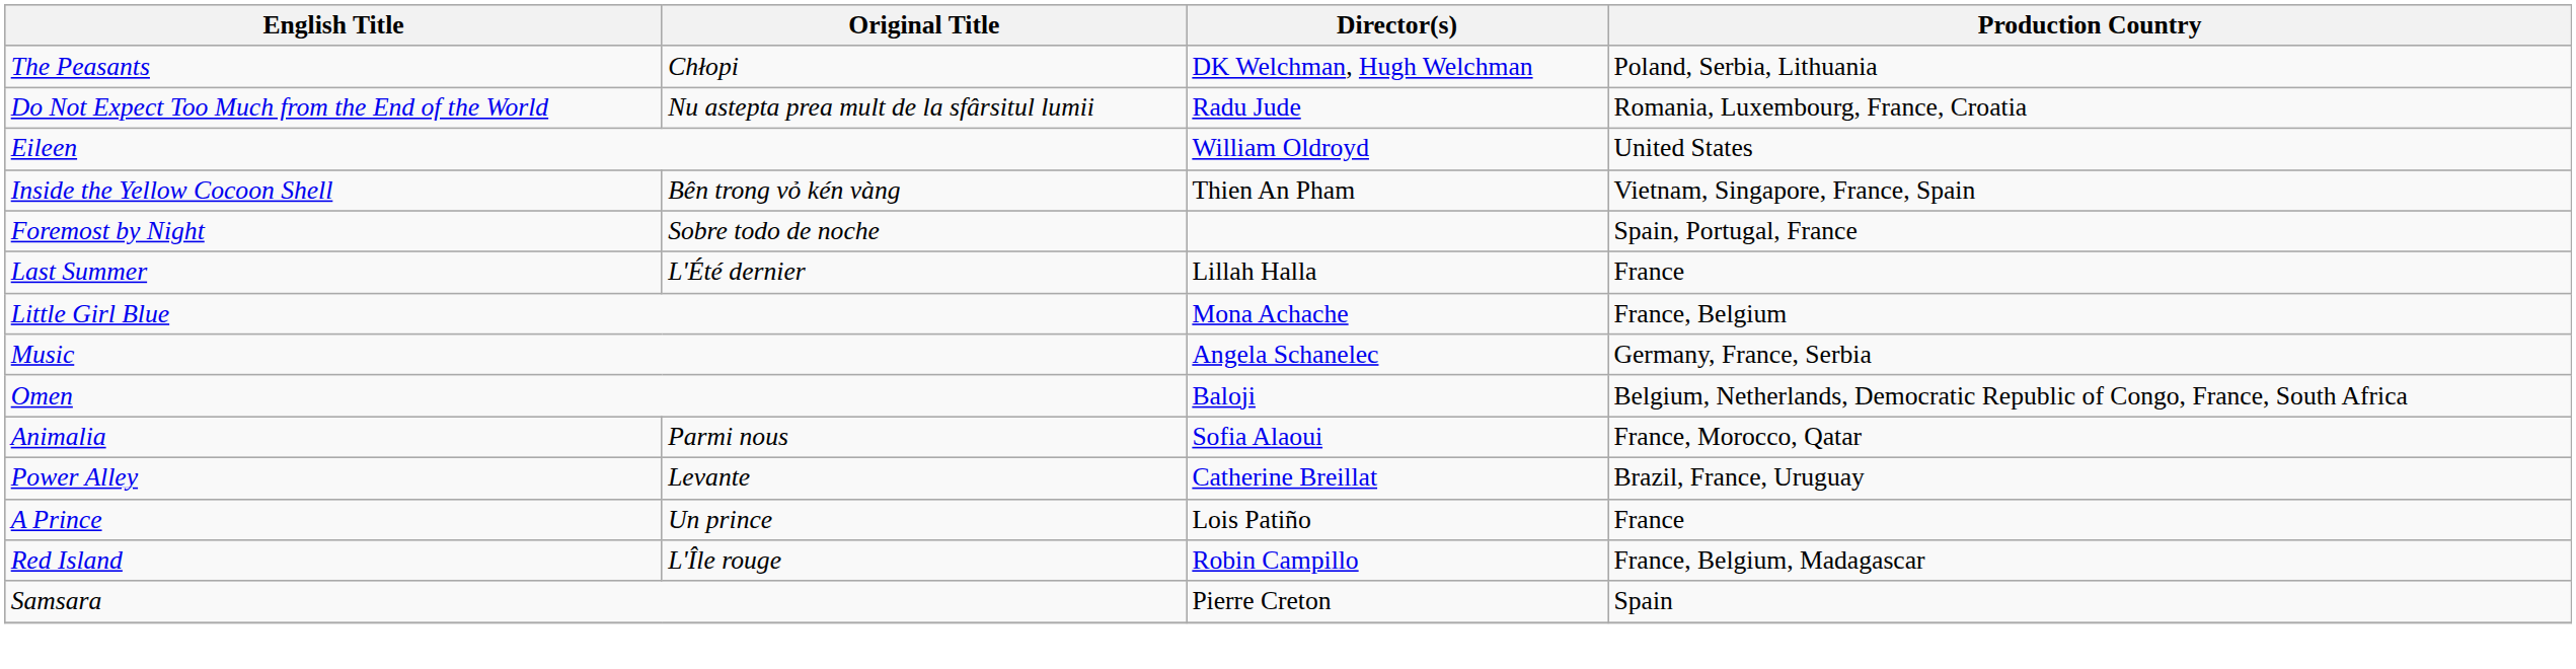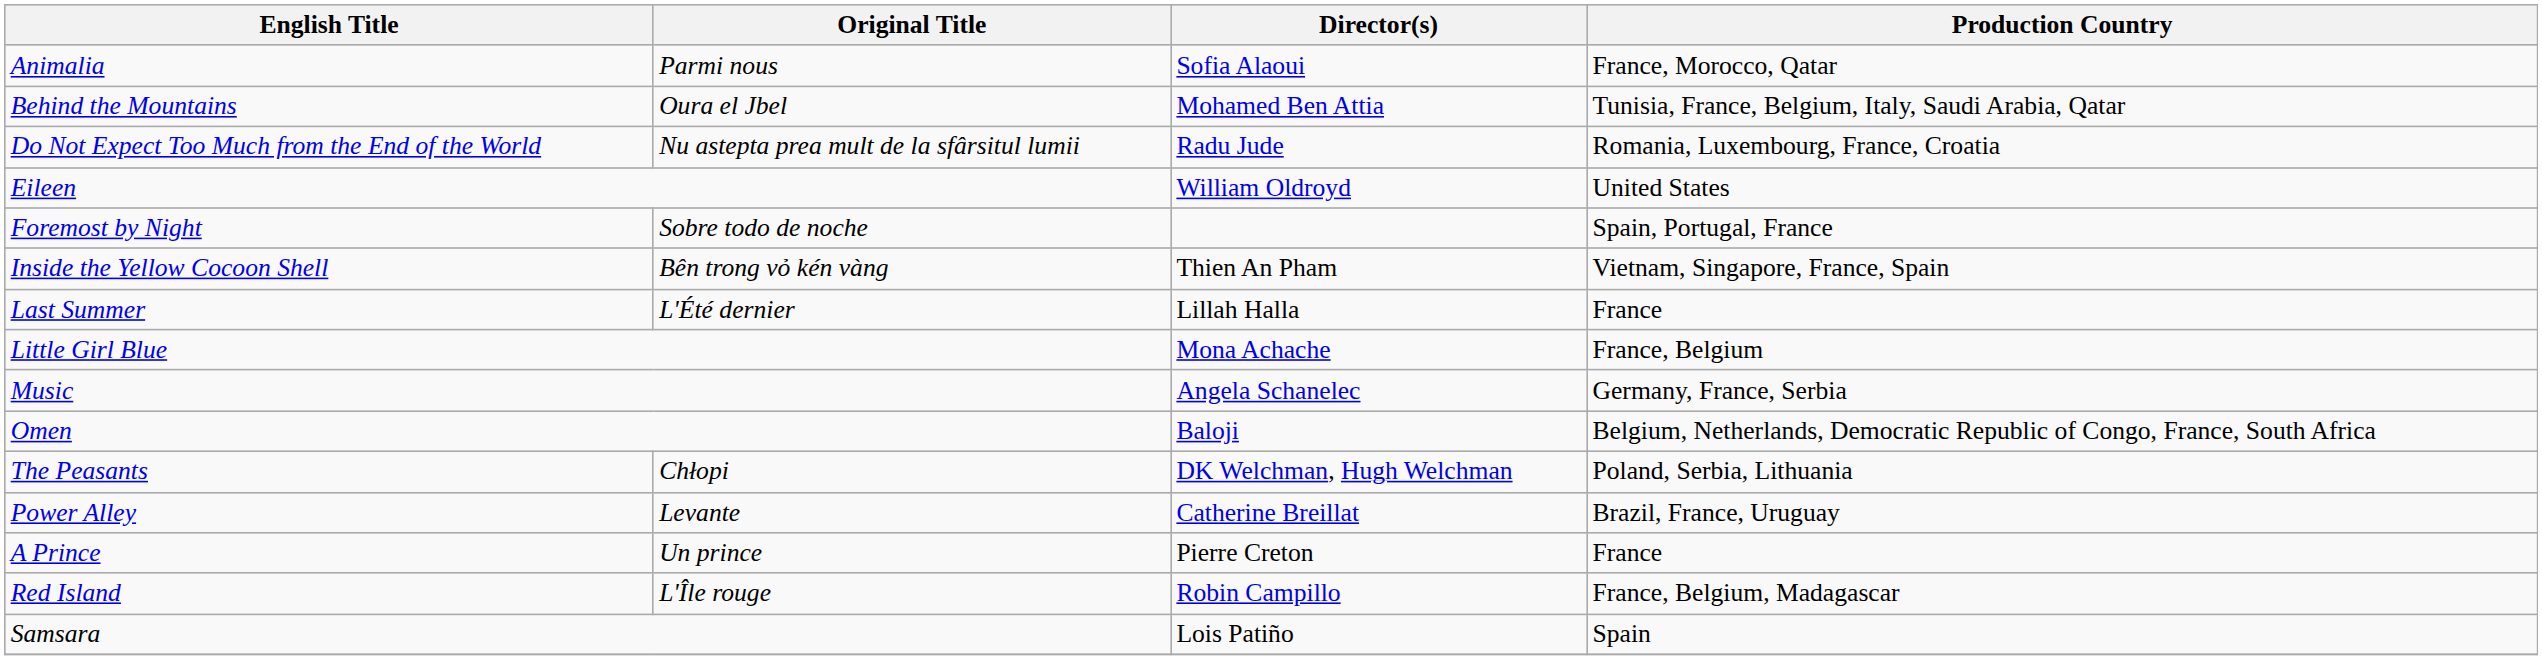rows swapped: Animalia <-> The Peasants
+ row: Behind the Mountains | Oura el Jbel | Mohamed Ben Attia | Tunisia, France, Belgium, Italy, Saudi Arabia, Qatar
rows swapped: Foremost by Night <-> Inside the Yellow Cocoon Shell
A Prince | Director(s): Lois Patiño -> Pierre Creton
Samsara | Director(s): Pierre Creton -> Lois Patiño
